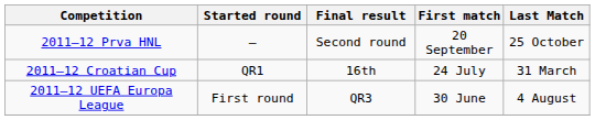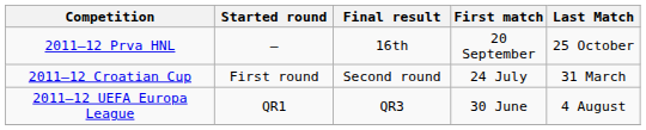2011–12 Prva HNL | Final result: Second round -> 16th
2011–12 Croatian Cup | Started round: QR1 -> First round
2011–12 Croatian Cup | Final result: 16th -> Second round
2011–12 UEFA Europa League | Started round: First round -> QR1
